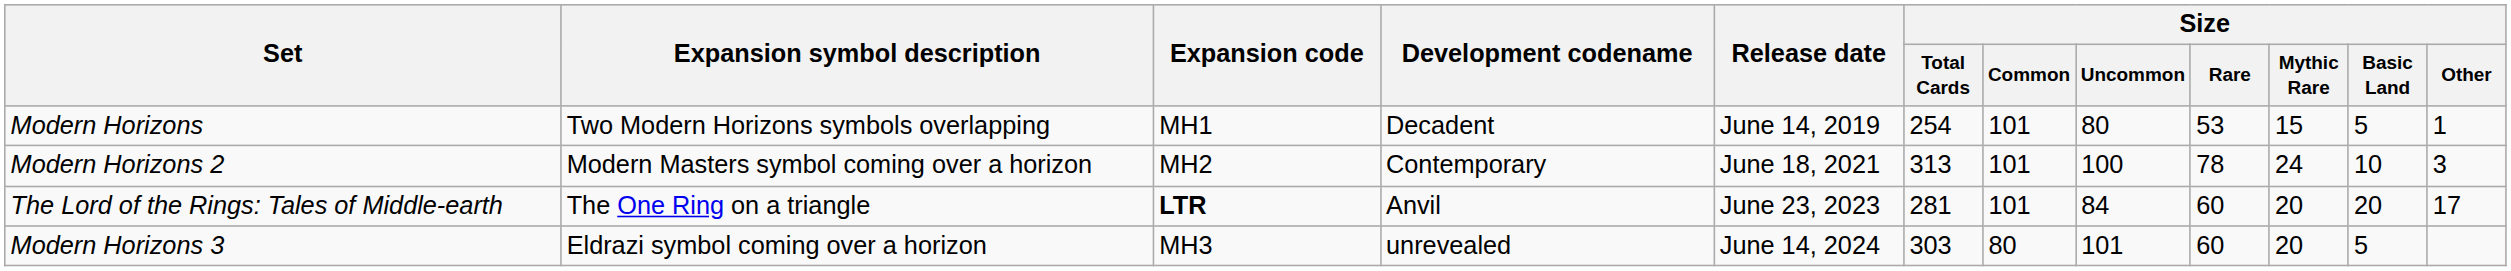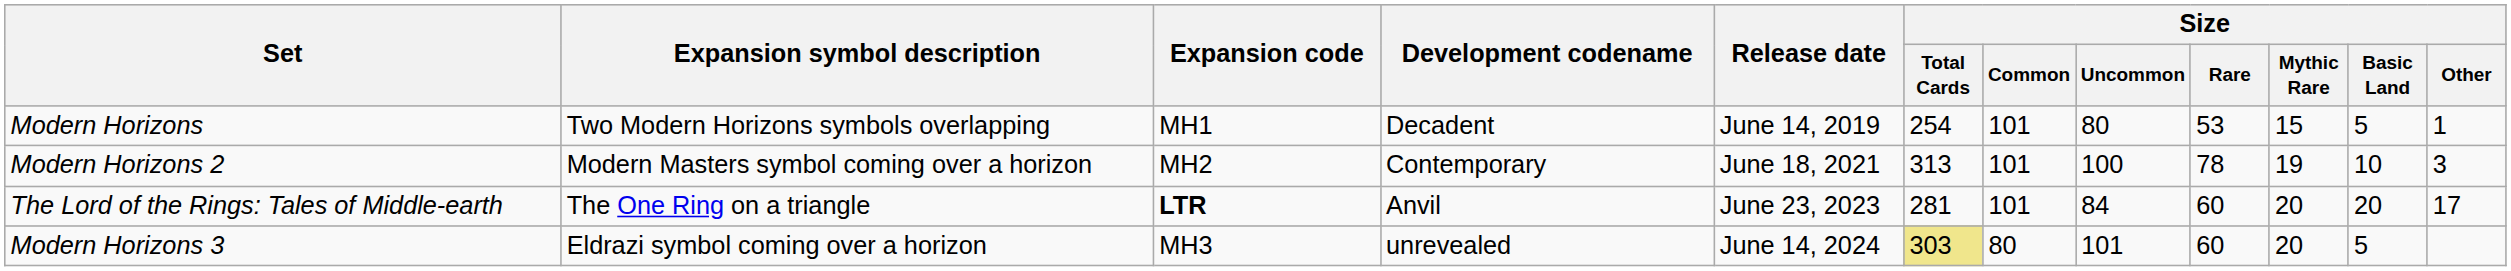Modern Horizons 2 | Size / Mythic Rare: 24 -> 19
Modern Horizons 3 | Size / Total Cards: no background -> khaki background
